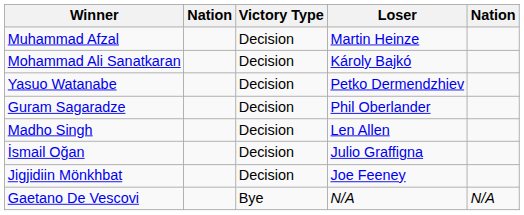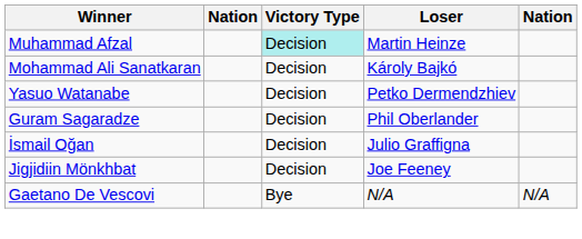Muhammad Afzal | Victory Type: no background -> paleturquoise background
- row: Madho Singh | Decision | Len Allen
